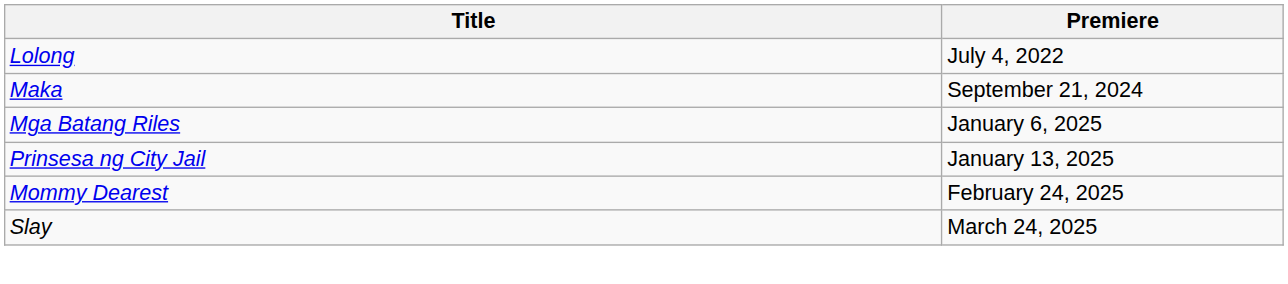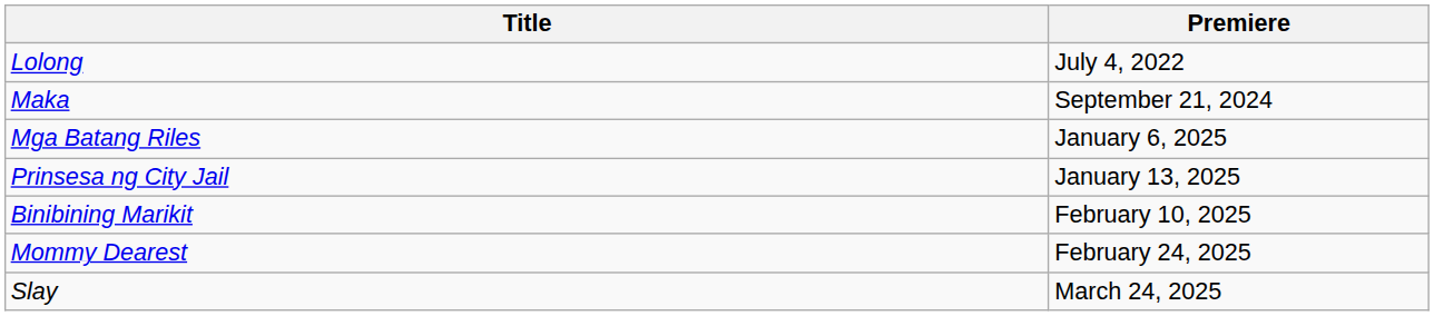+ row: Binibining Marikit | February 10, 2025
